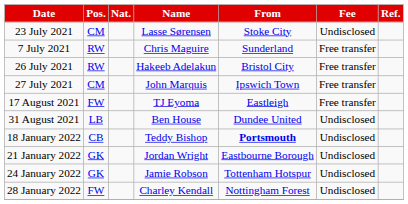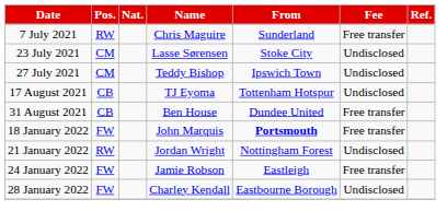rows swapped: 7 July 2021 <-> 23 July 2021
- row: 26 July 2021 | RW | Hakeeb Adelakun | Bristol City | Free transfer
27 July 2021 | Name: John Marquis -> Teddy Bishop
27 July 2021 | Fee: Free transfer -> Undisclosed
17 August 2021 | Pos.: FW -> CB
17 August 2021 | From: Eastleigh -> Tottenham Hotspur
17 August 2021 | Fee: Free transfer -> Undisclosed
31 August 2021 | Pos.: LB -> CB
31 August 2021 | Fee: Undisclosed -> Free transfer
18 January 2022 | Pos.: CB -> FW
18 January 2022 | Name: Teddy Bishop -> John Marquis
18 January 2022 | Fee: Undisclosed -> Free transfer
21 January 2022 | Pos.: GK -> RW
21 January 2022 | From: Eastbourne Borough -> Nottingham Forest
24 January 2022 | Pos.: GK -> FW
24 January 2022 | From: Tottenham Hotspur -> Eastleigh
24 January 2022 | Fee: Undisclosed -> Free transfer
28 January 2022 | From: Nottingham Forest -> Eastbourne Borough
